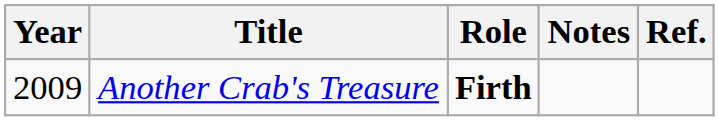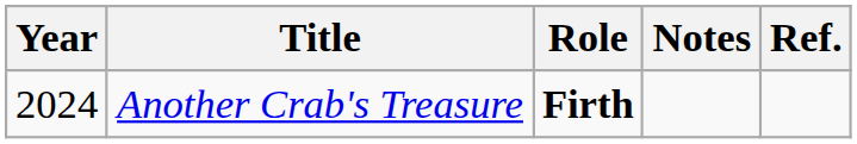Another Crab's Treasure | Year: 2009 -> 2024
